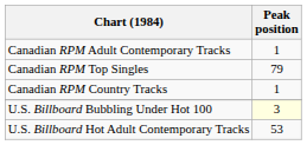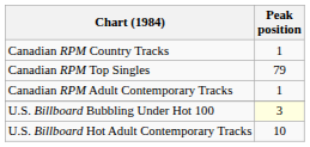rows swapped: Canadian RPM Country Tracks <-> Canadian RPM Adult Contemporary Tracks
U.S. Billboard Hot Adult Contemporary Tracks | Peak position: 53 -> 10
